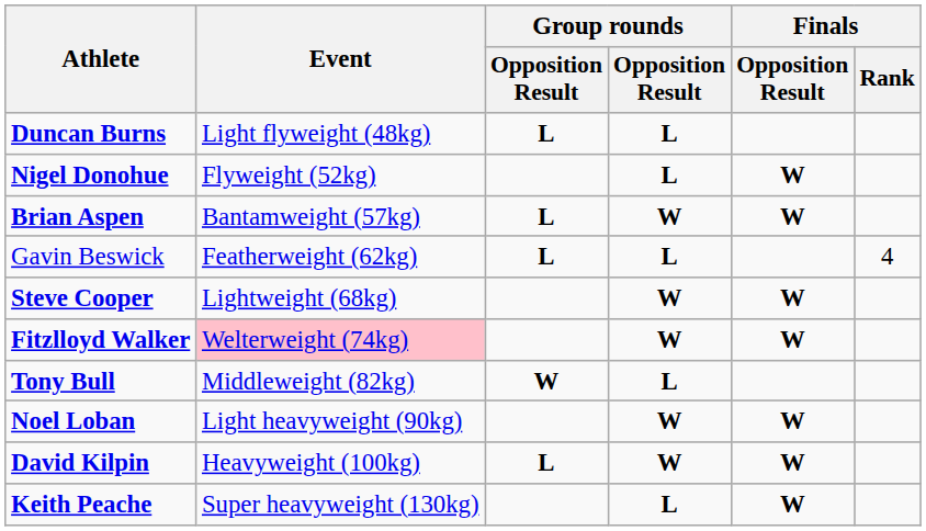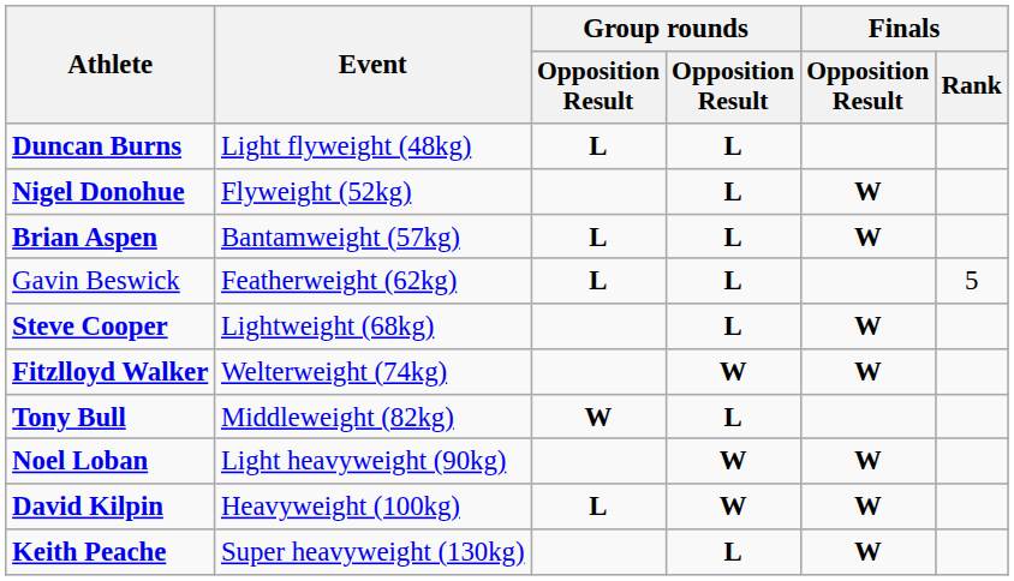Brian Aspen | column 4: W -> L
Gavin Beswick | Finals / Rank: 4 -> 5
Steve Cooper | column 4: W -> L
Fitzlloyd Walker | Event: pink background -> no background
